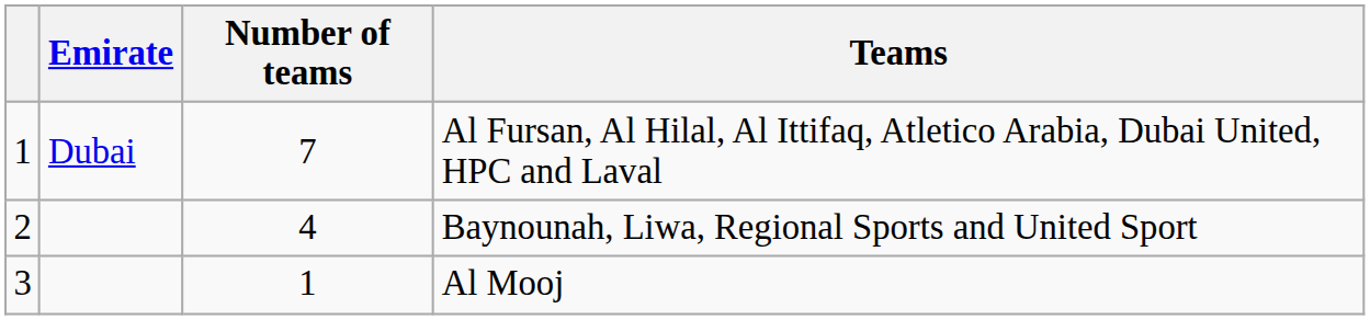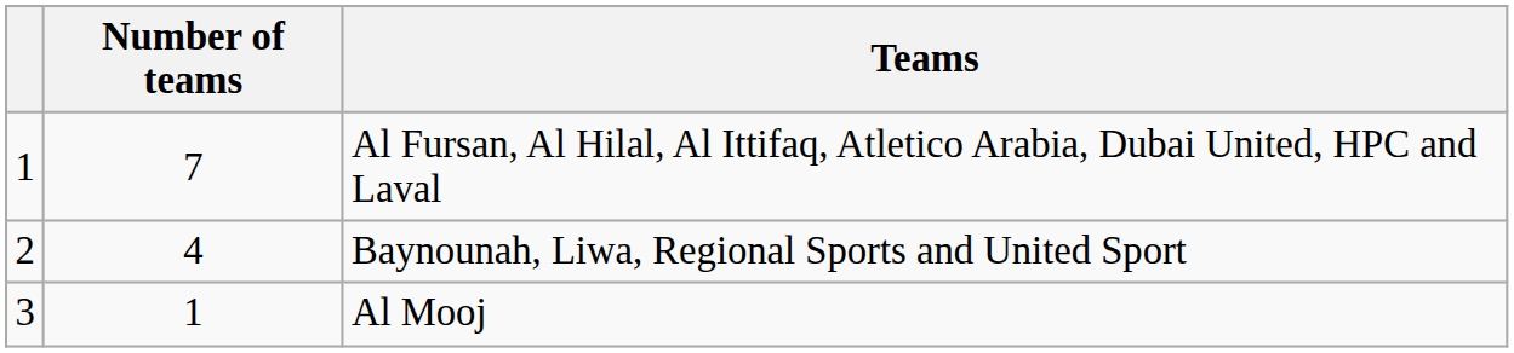- column: Emirate | Dubai
